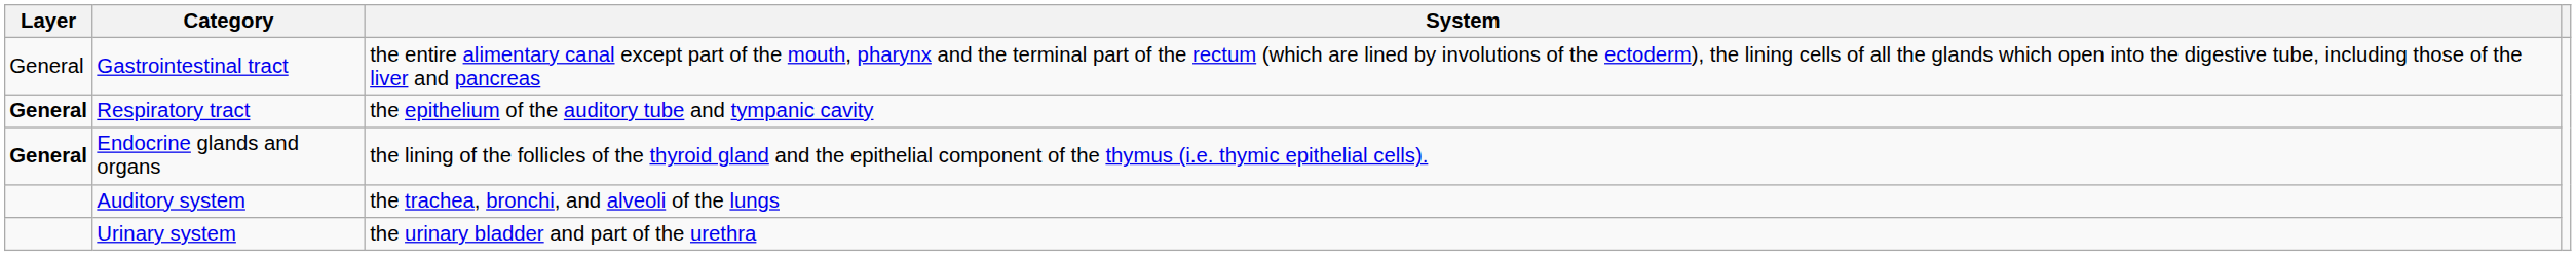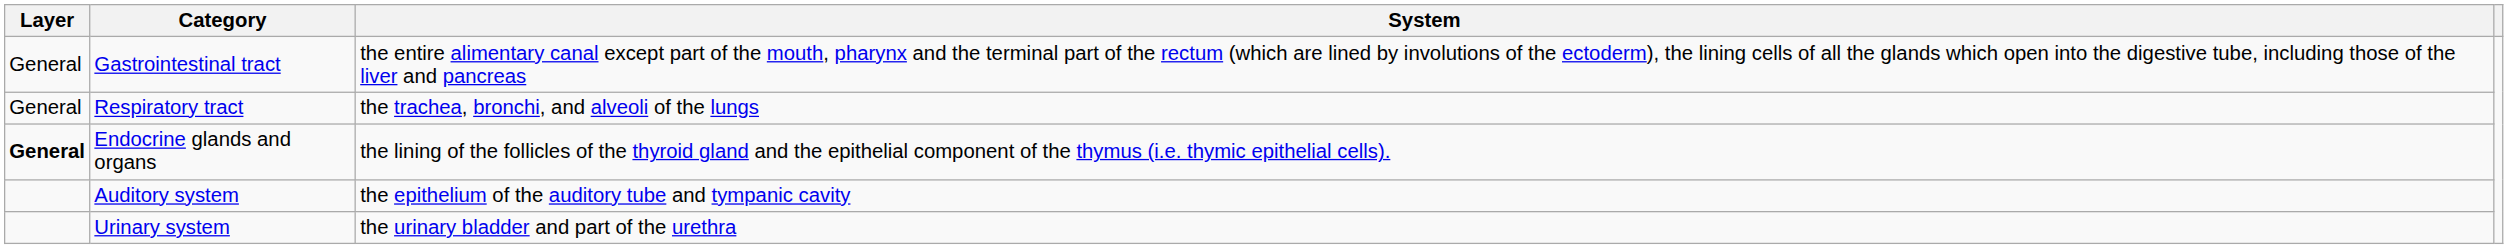Respiratory tract | Layer: bold -> normal
Respiratory tract | System: the epithelium of the auditory tube and tympanic cavity -> the trachea, bronchi, and alveoli of the lungs
Auditory system | System: the trachea, bronchi, and alveoli of the lungs -> the epithelium of the auditory tube and tympanic cavity
